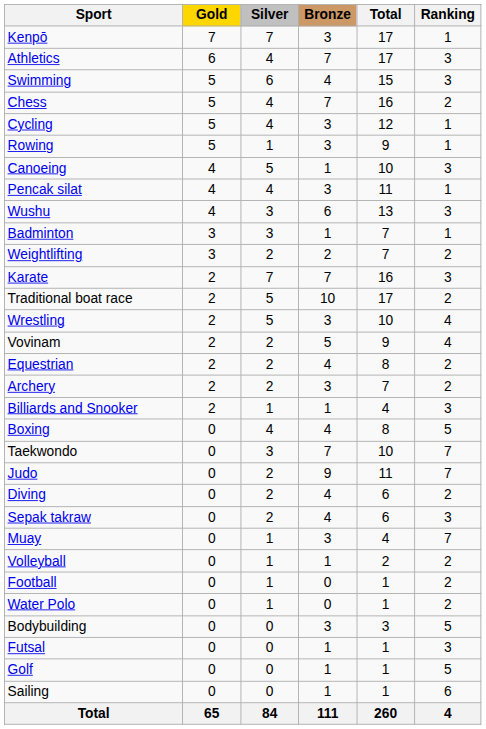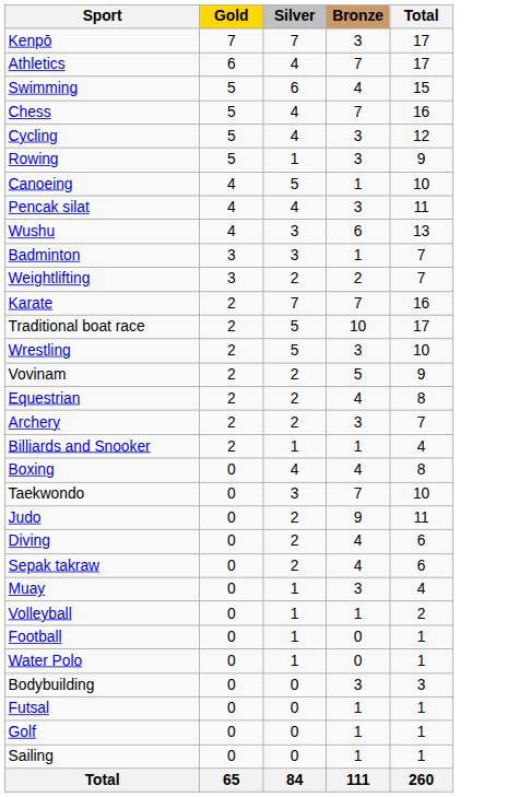- column: Ranking | 1 | 3 | 3 | 2 | 1 | 1 | 3 | 1 | 3 | 1 | 2 | 3 | 2 | 4 | 4 | 2 | 2 | 3 | 5 | 7 | 7 | 2 | 3 | 7 | 2 | 2 | 2 | 5 | 3 | 5 | 6 | 4
